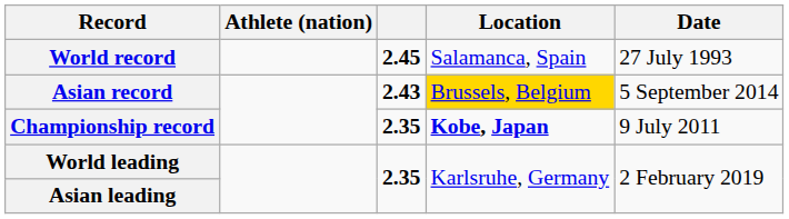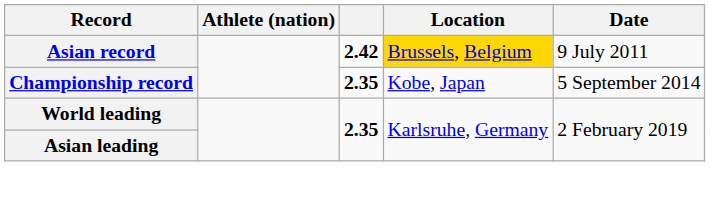- row: World record | 2.45 | Salamanca, Spain | 27 July 1993
Asian record | column 3: 2.43 -> 2.42
Asian record | Date: 5 September 2014 -> 9 July 2011
Championship record | Location: bold -> normal
Championship record | Date: 9 July 2011 -> 5 September 2014
